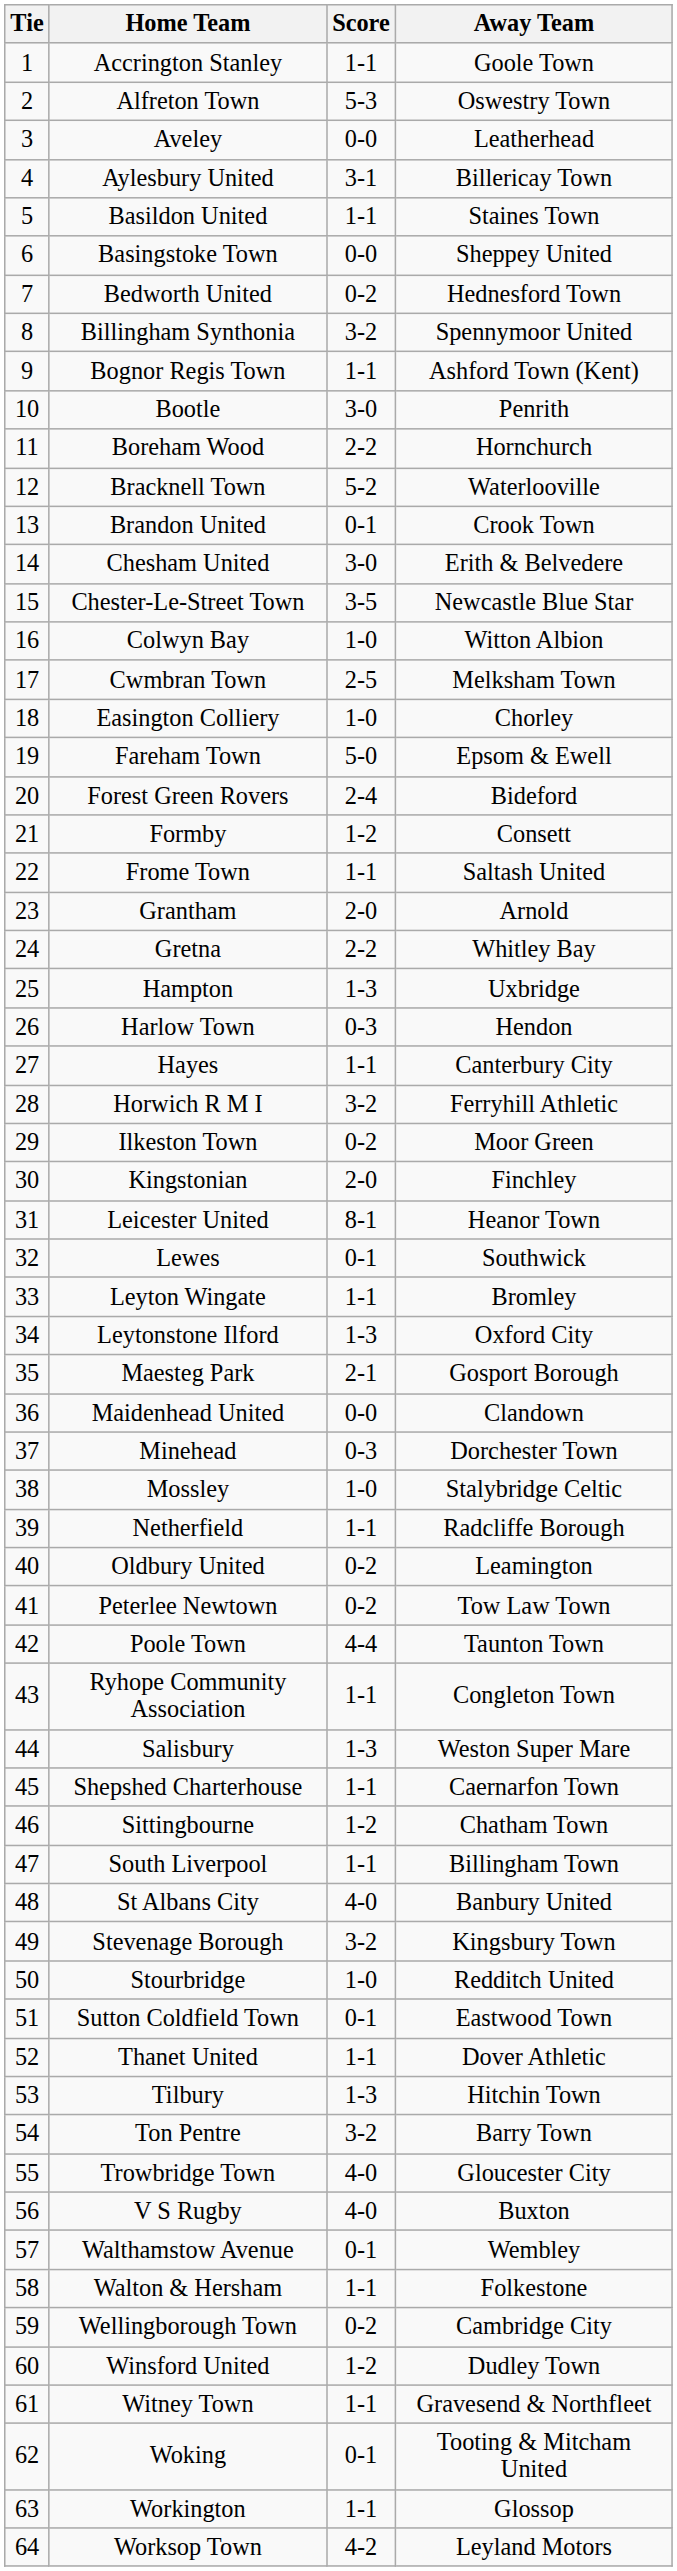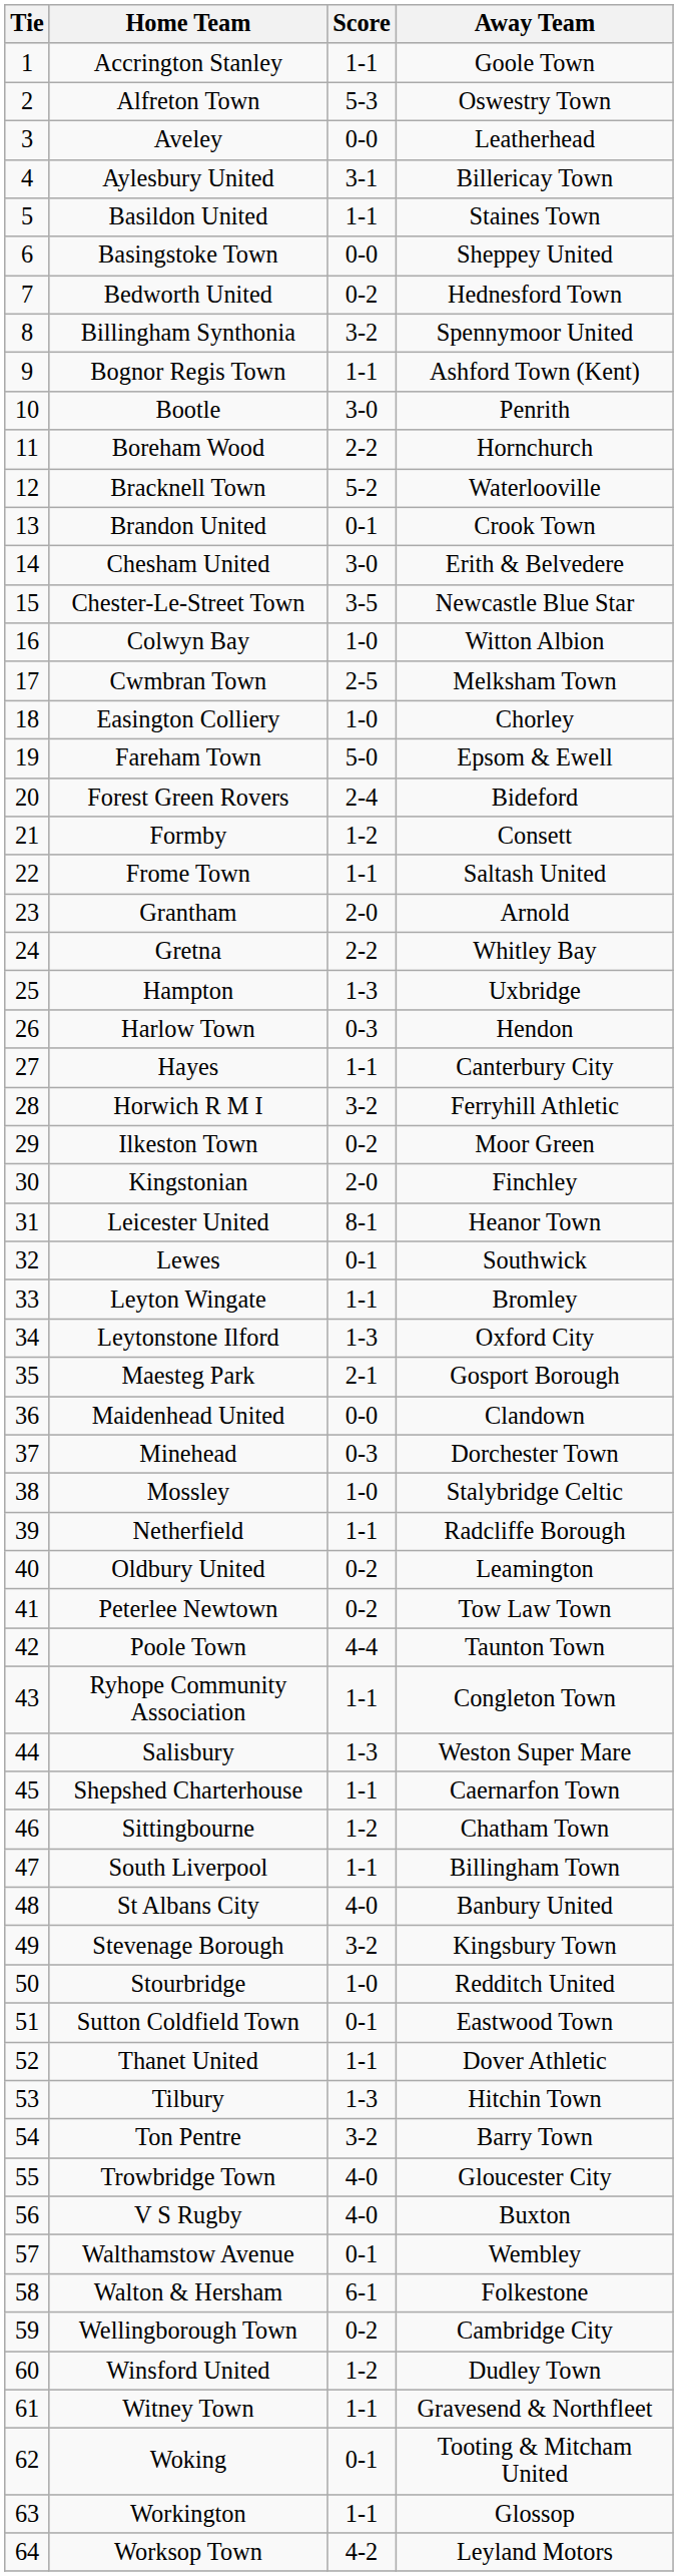Walton & Hersham | Score: 1-1 -> 6-1
